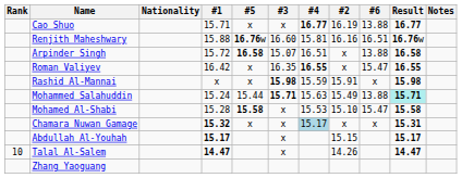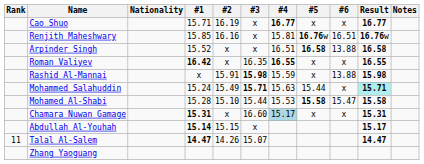columns swapped: #2 <-> #5
Cao Shuo | #6: 13.88 -> x
Renjith Maheshwary | #1: 15.88 -> 15.85
Renjith Maheshwary | #3: 16.60 -> x
Arpinder Singh | #1: 15.72 -> 15.52
Arpinder Singh | #3: 15.07 -> x
Roman Valiyev | #1: normal -> bold
Roman Valiyev | #6: 15.47 -> x
Rashid Al-Mannai | #6: x -> 13.88
Mohammed Salahuddin | #6: 13.88 -> x
Mohamed Al-Shabi | #3: x -> 15.44
Chamara Nuwan Gamage | #1: 15.32 -> 15.31
Chamara Nuwan Gamage | #3: x -> 16.60
Abdullah Al-Youhah | #1: 15.17 -> 15.14
Talal Al-Salem | Rank: 10 -> 11
Talal Al-Salem | #3: x -> 15.07
